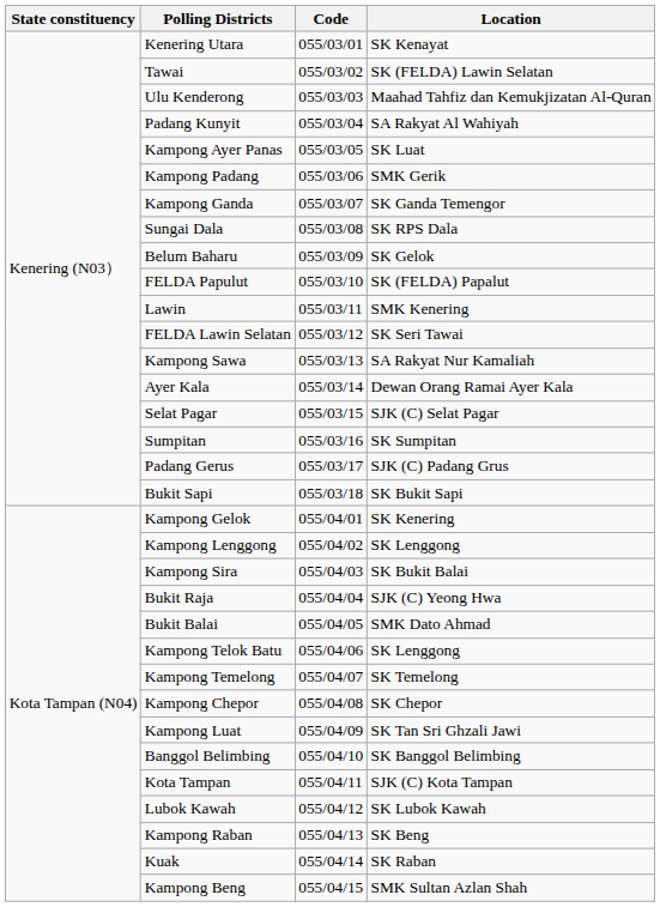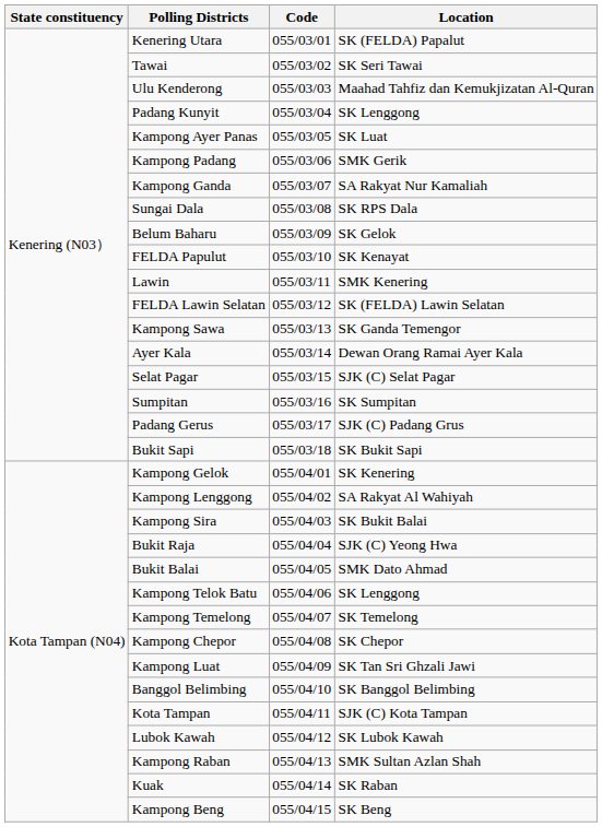Kenering Utara | Location: SK Kenayat -> SK (FELDA) Papalut
Tawai | Location: SK (FELDA) Lawin Selatan -> SK Seri Tawai
Padang Kunyit | Location: SA Rakyat Al Wahiyah -> SK Lenggong
Kampong Ganda | Location: SK Ganda Temengor -> SA Rakyat Nur Kamaliah
FELDA Papulut | Location: SK (FELDA) Papalut -> SK Kenayat
FELDA Lawin Selatan | Location: SK Seri Tawai -> SK (FELDA) Lawin Selatan
Kampong Sawa | Location: SA Rakyat Nur Kamaliah -> SK Ganda Temengor
Kampong Lenggong | Location: SK Lenggong -> SA Rakyat Al Wahiyah
Kampong Raban | Location: SK Beng -> SMK Sultan Azlan Shah
Kampong Beng | Location: SMK Sultan Azlan Shah -> SK Beng
